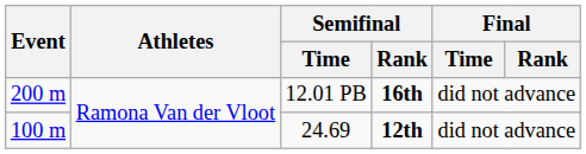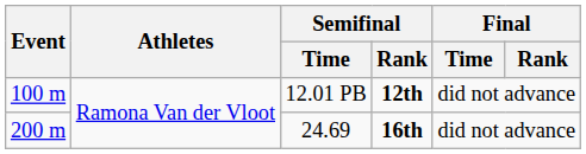12.01 PB | Event: 200 m -> 100 m
12.01 PB | Semifinal / Rank: 16th -> 12th
24.69 | Event: 100 m -> 200 m
24.69 | Semifinal / Rank: 12th -> 16th
